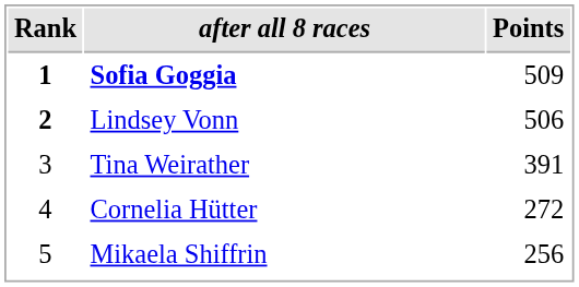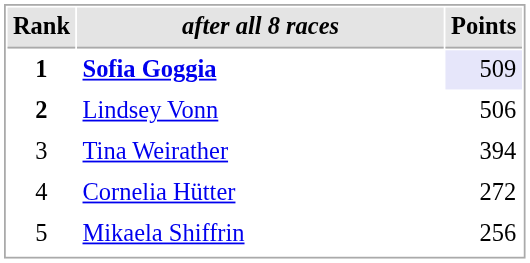Sofia Goggia | Points: no background -> lavender background
Tina Weirather | Points: 391 -> 394
